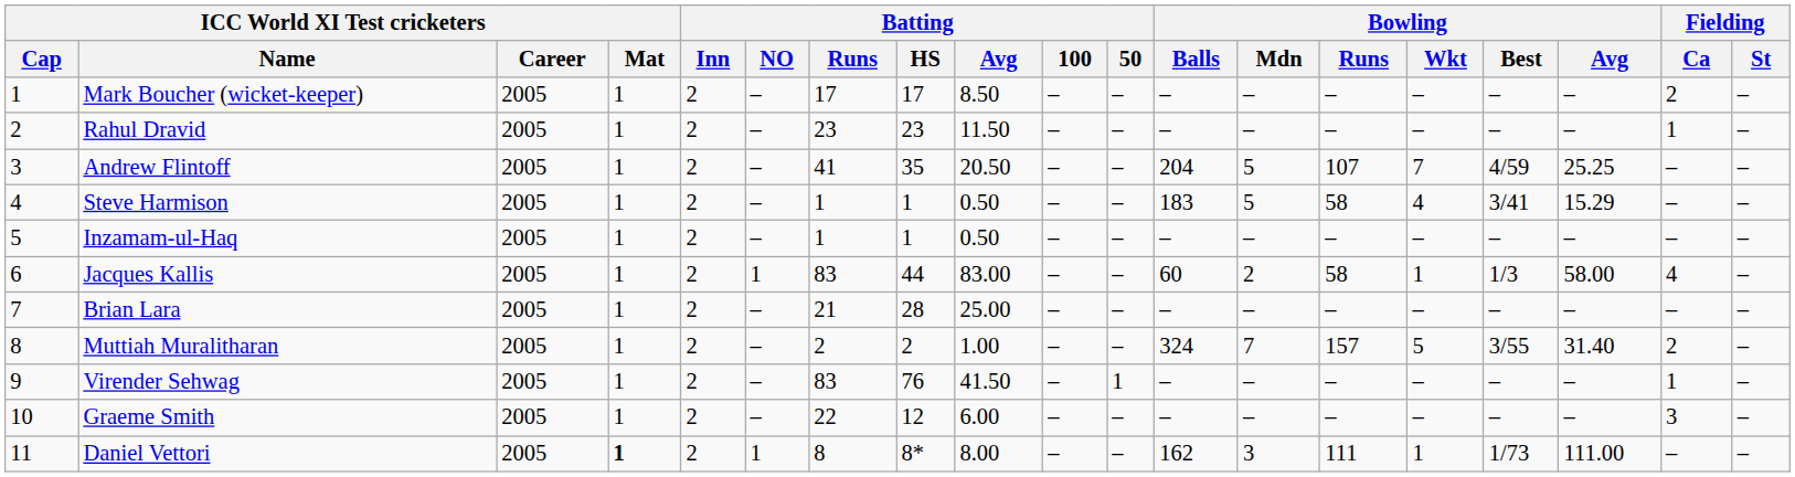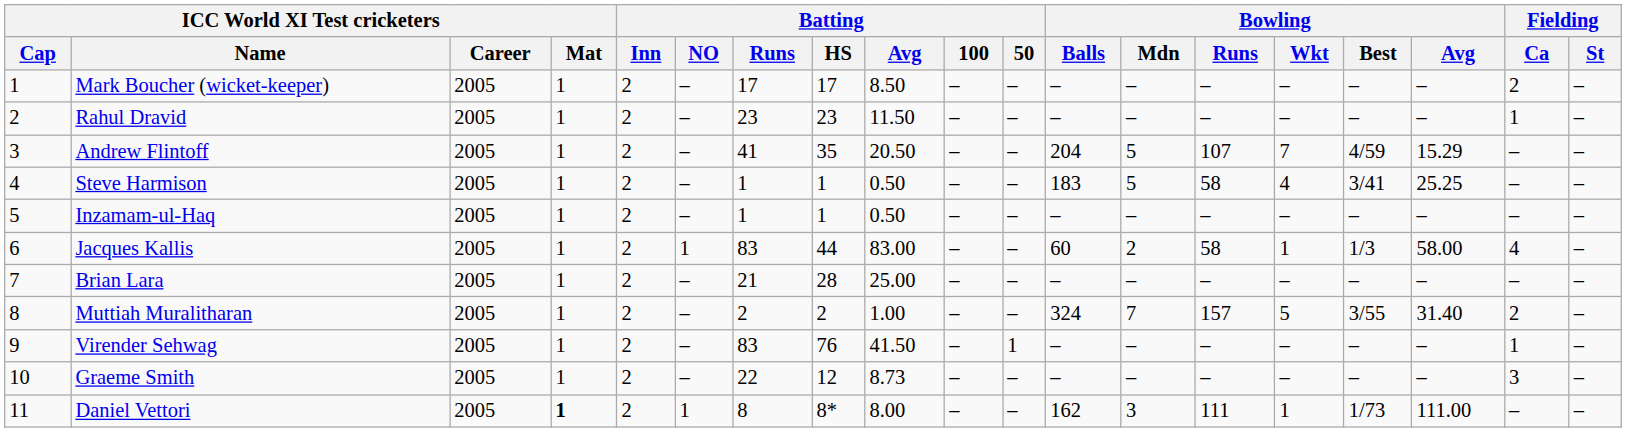Andrew Flintoff | Bowling / Avg: 25.25 -> 15.29
Steve Harmison | Bowling / Avg: 15.29 -> 25.25
Graeme Smith | Batting / Avg: 6.00 -> 8.73
